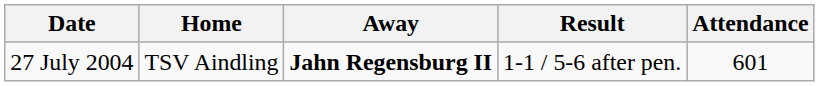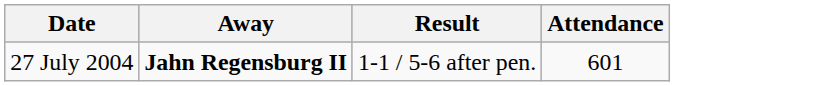- column: Home | TSV Aindling
